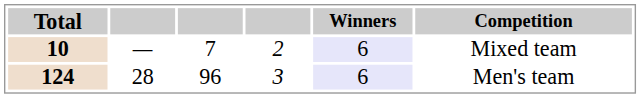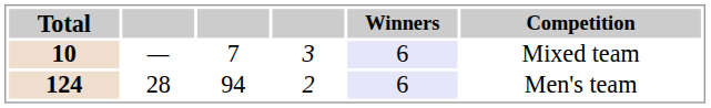10 | column 4: 2 -> 3
124 | column 3: 96 -> 94
124 | column 4: 3 -> 2
